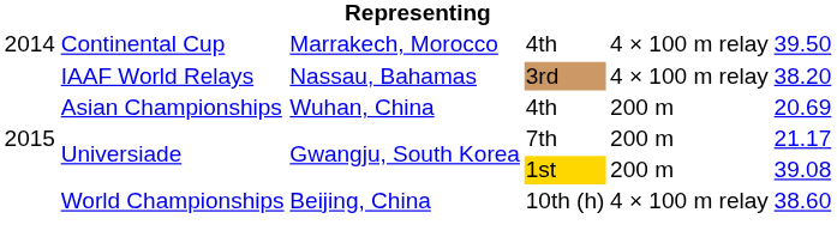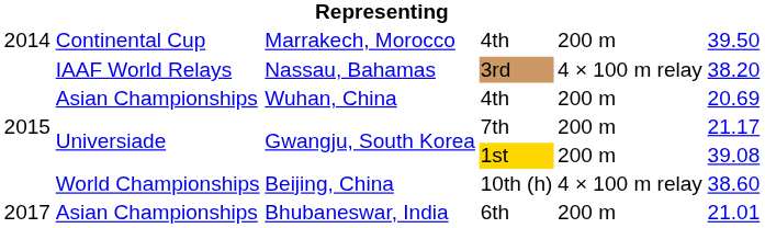Marrakech, Morocco | column 5: 4 × 100 m relay -> 200 m
+ row: 2017 | Asian Championships | Bhubaneswar, India | 6th | 200 m | 21.01
